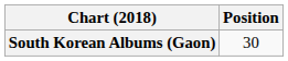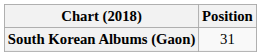South Korean Albums (Gaon) | Position: 30 -> 31
